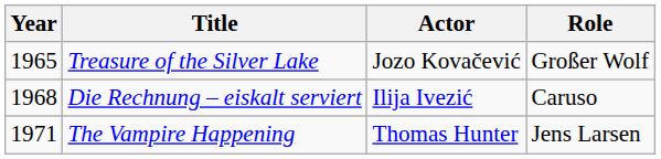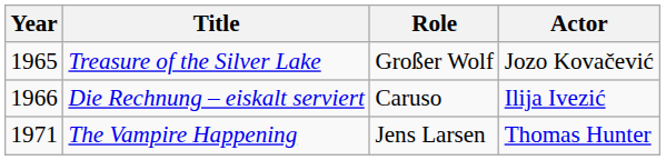columns swapped: Role <-> Actor
Die Rechnung – eiskalt serviert | Year: 1968 -> 1966
